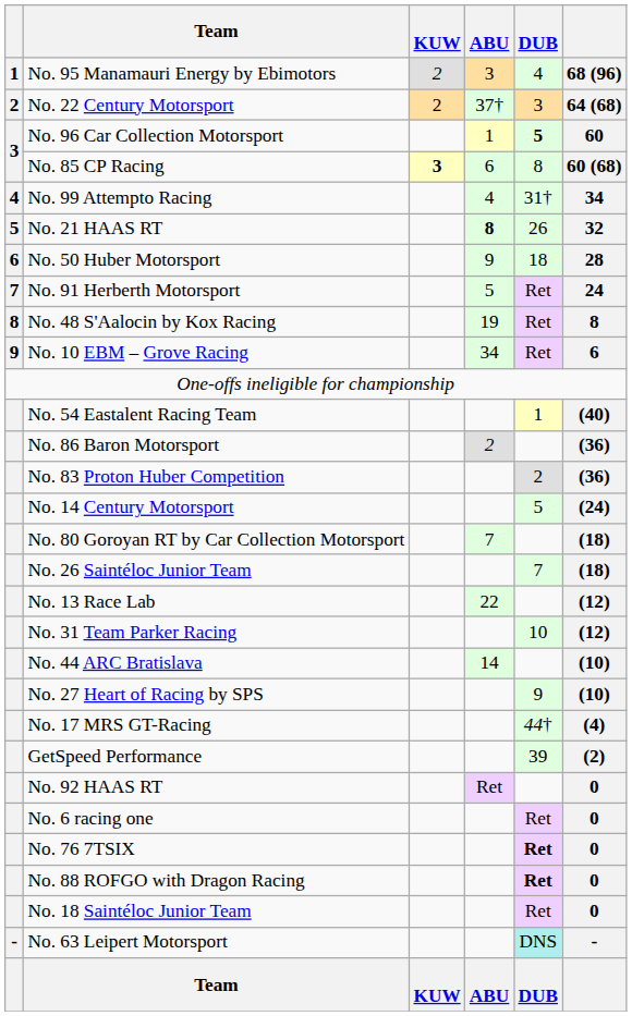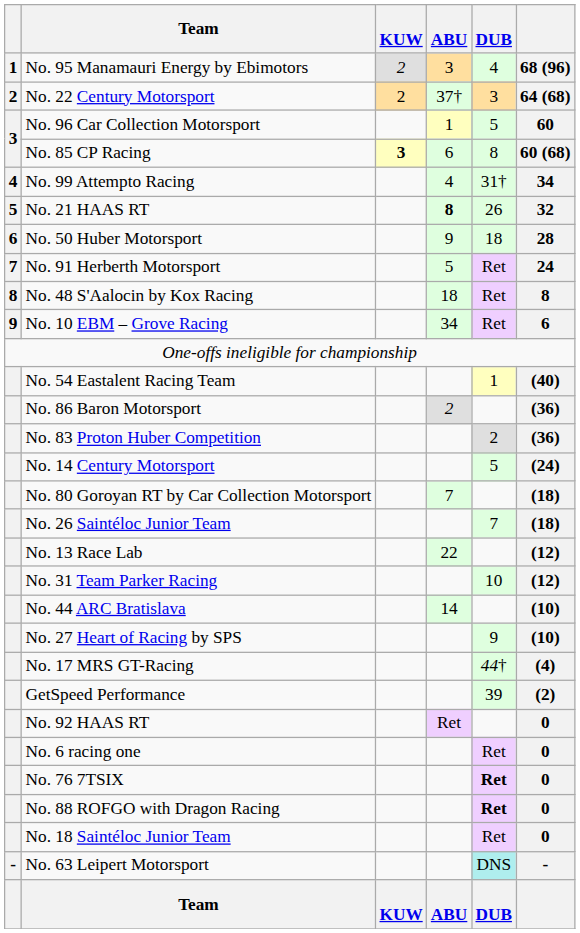No. 96 Car Collection Motorsport | DUB: bold -> normal
No. 48 S'Aalocin by Kox Racing | ABU: 19 -> 18
